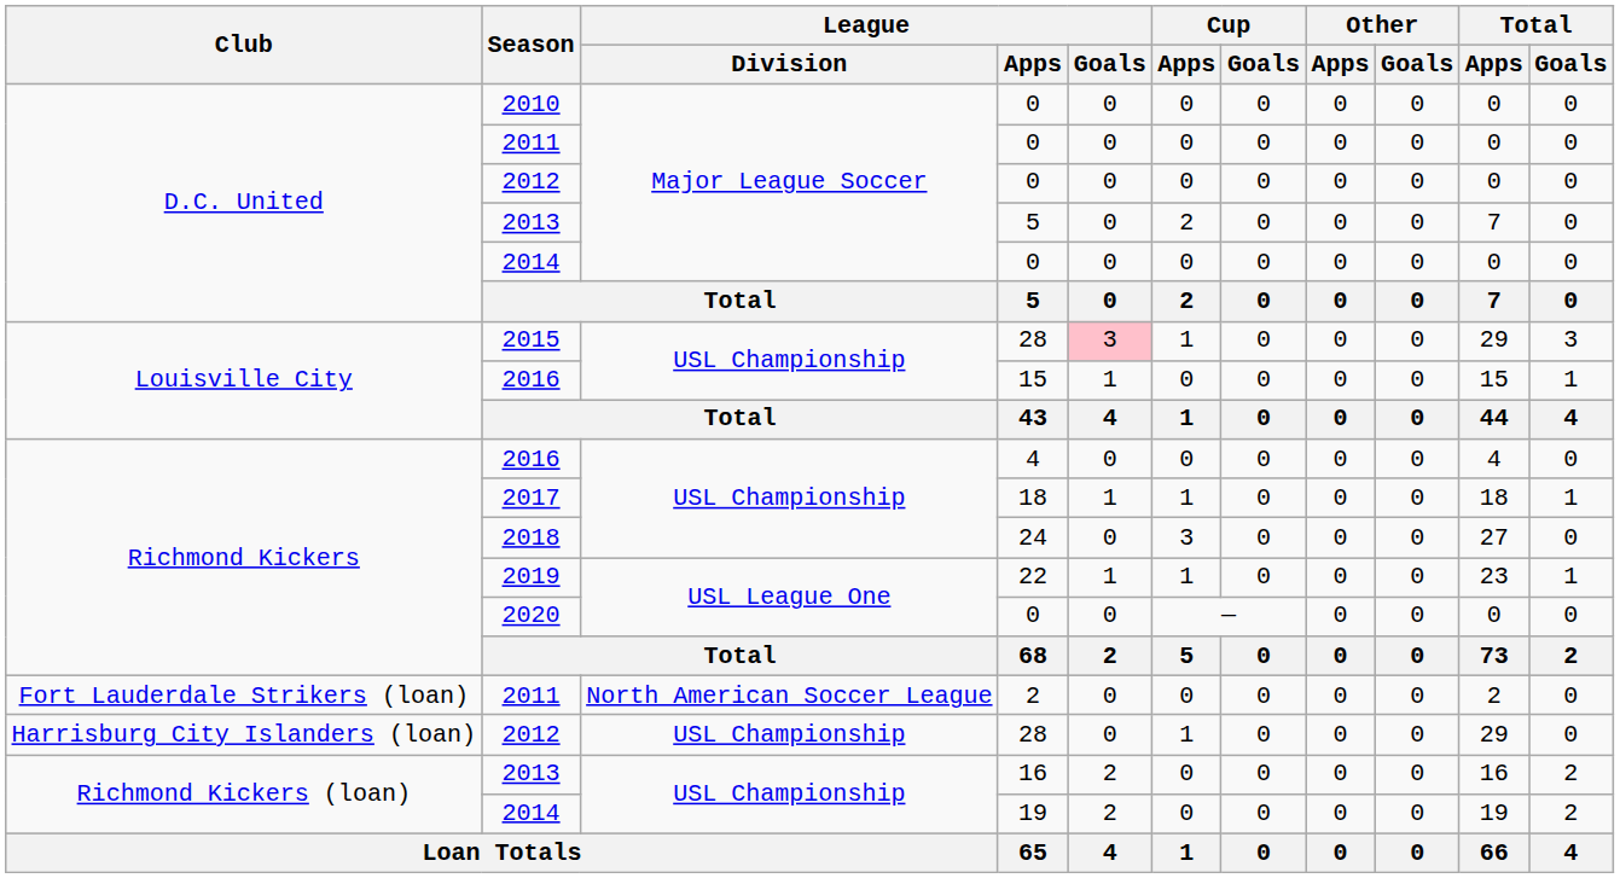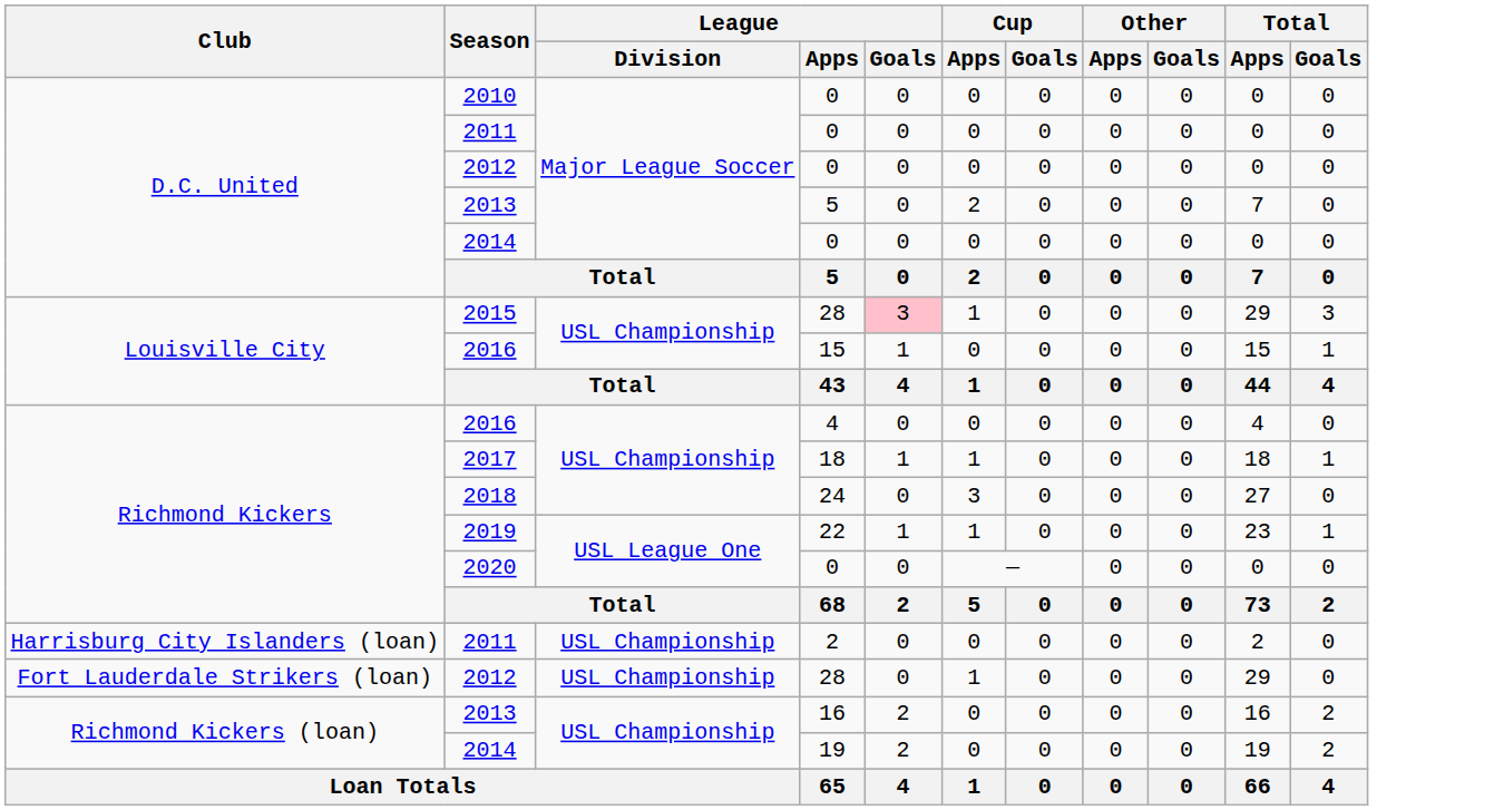2011 / 2 | Club: Fort Lauderdale Strikers (loan) -> Harrisburg City Islanders (loan)
2011 / 2 | League / Division: North American Soccer League -> USL Championship
2012 / 28 | Club: Harrisburg City Islanders (loan) -> Fort Lauderdale Strikers (loan)
